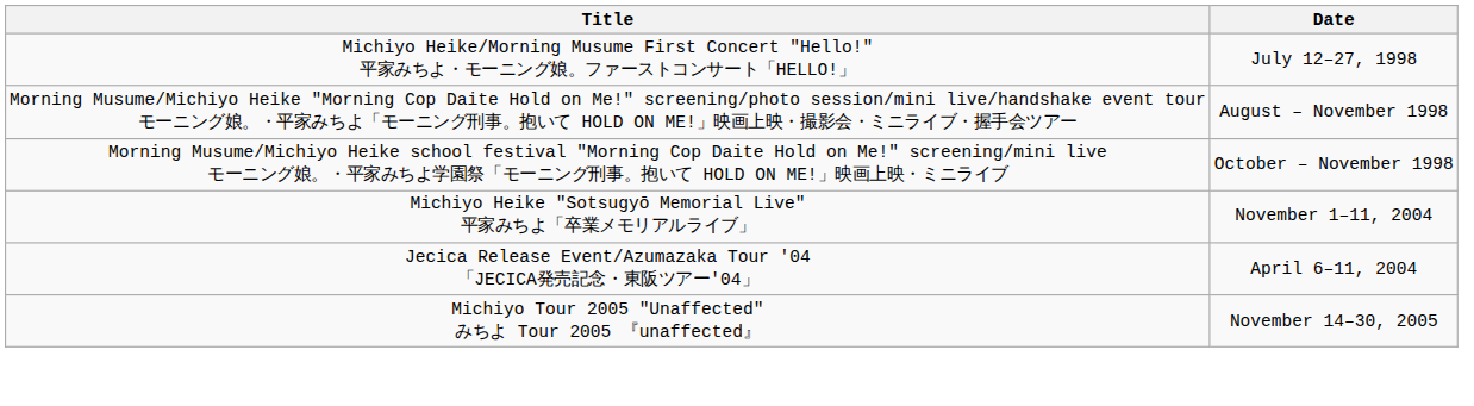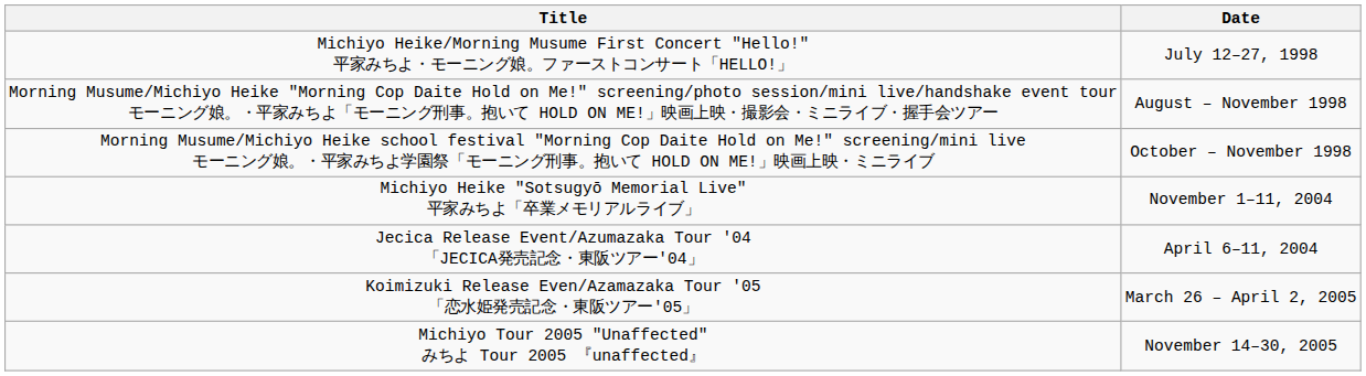+ row: Koimizuki Release Even/Azamazaka Tour '05 「恋水姫発売記念・東阪ツアー'05」 | March 26 – April 2, 2005
